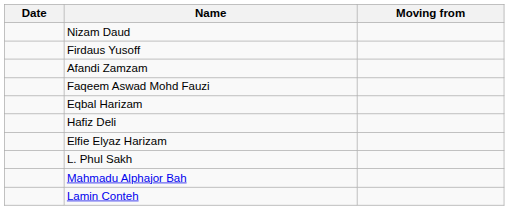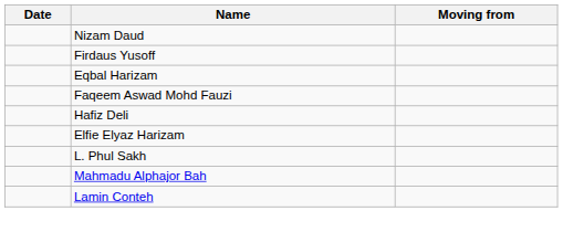- row: Afandi Zamzam
rows swapped: Faqeem Aswad Mohd Fauzi <-> Eqbal Harizam
